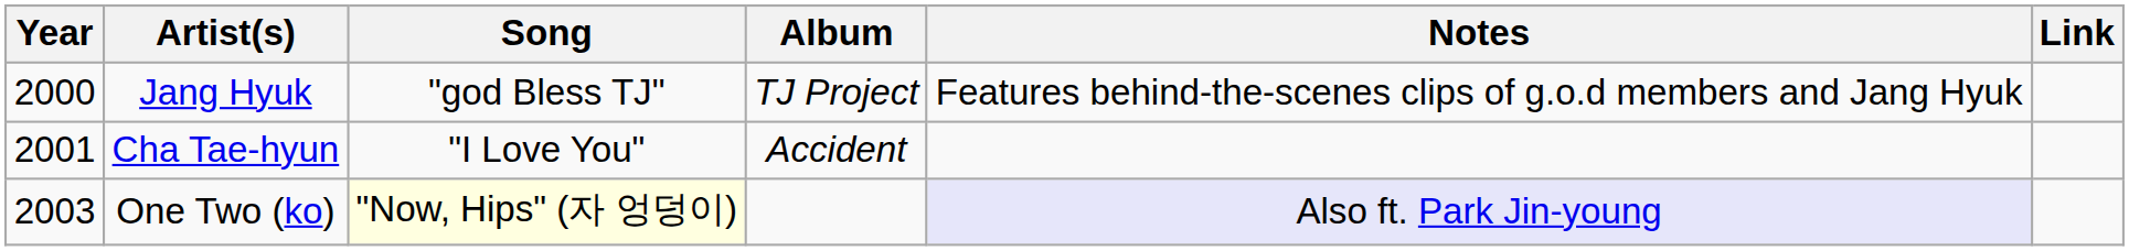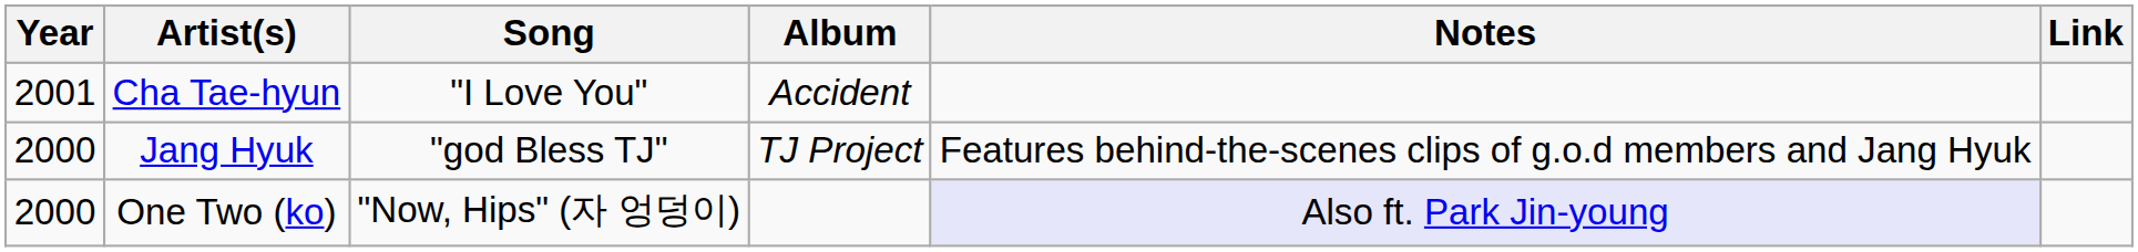rows swapped: Jang Hyuk <-> Cha Tae-hyun
One Two (ko) | Year: 2003 -> 2000
One Two (ko) | Song: lightyellow background -> no background
